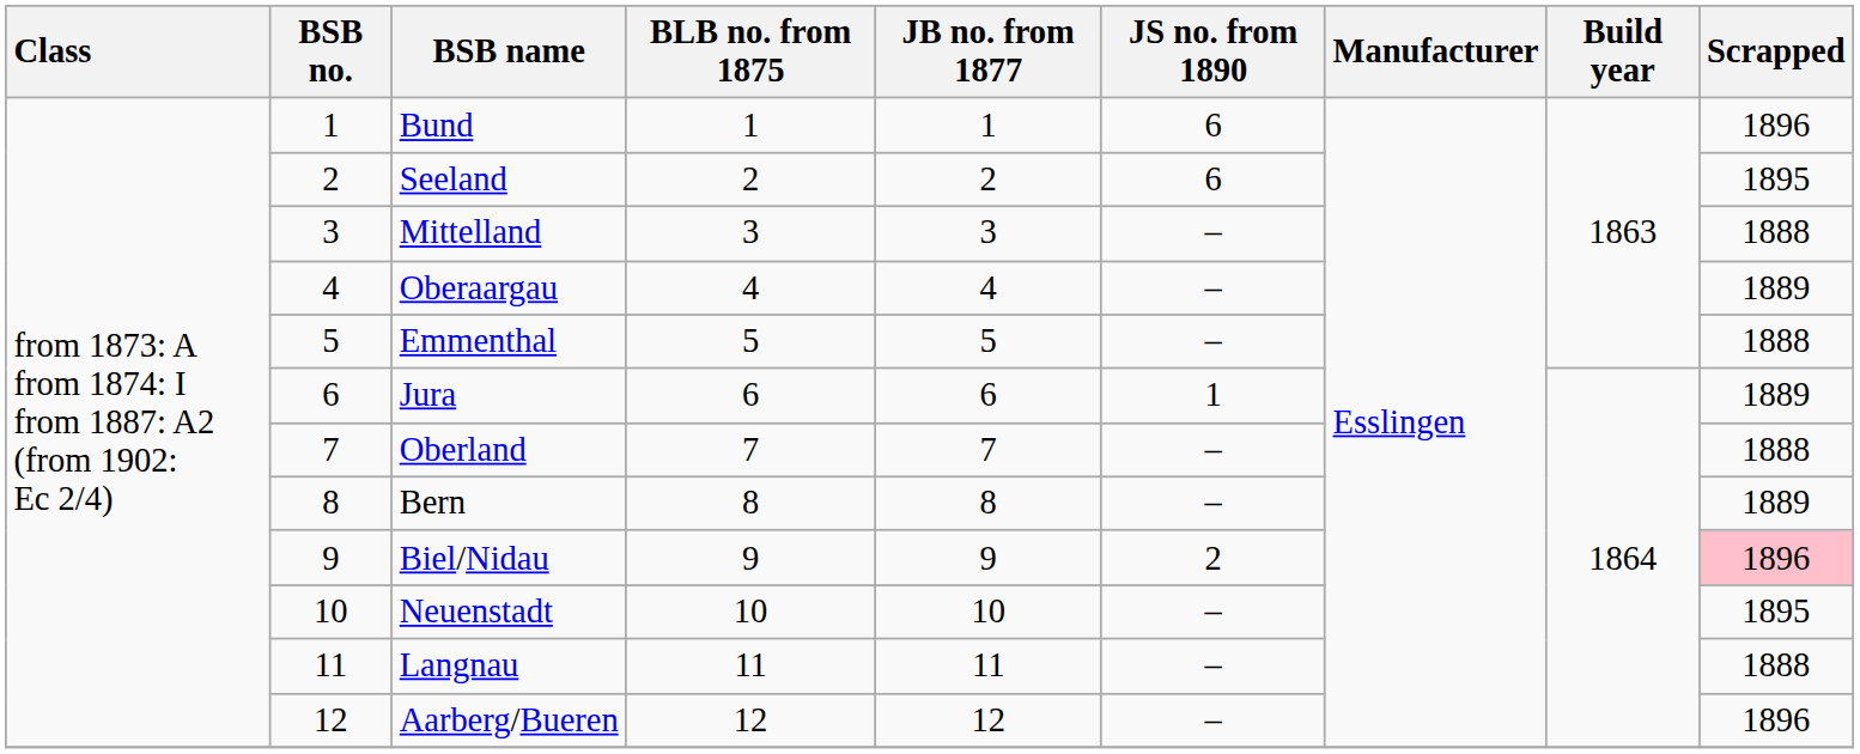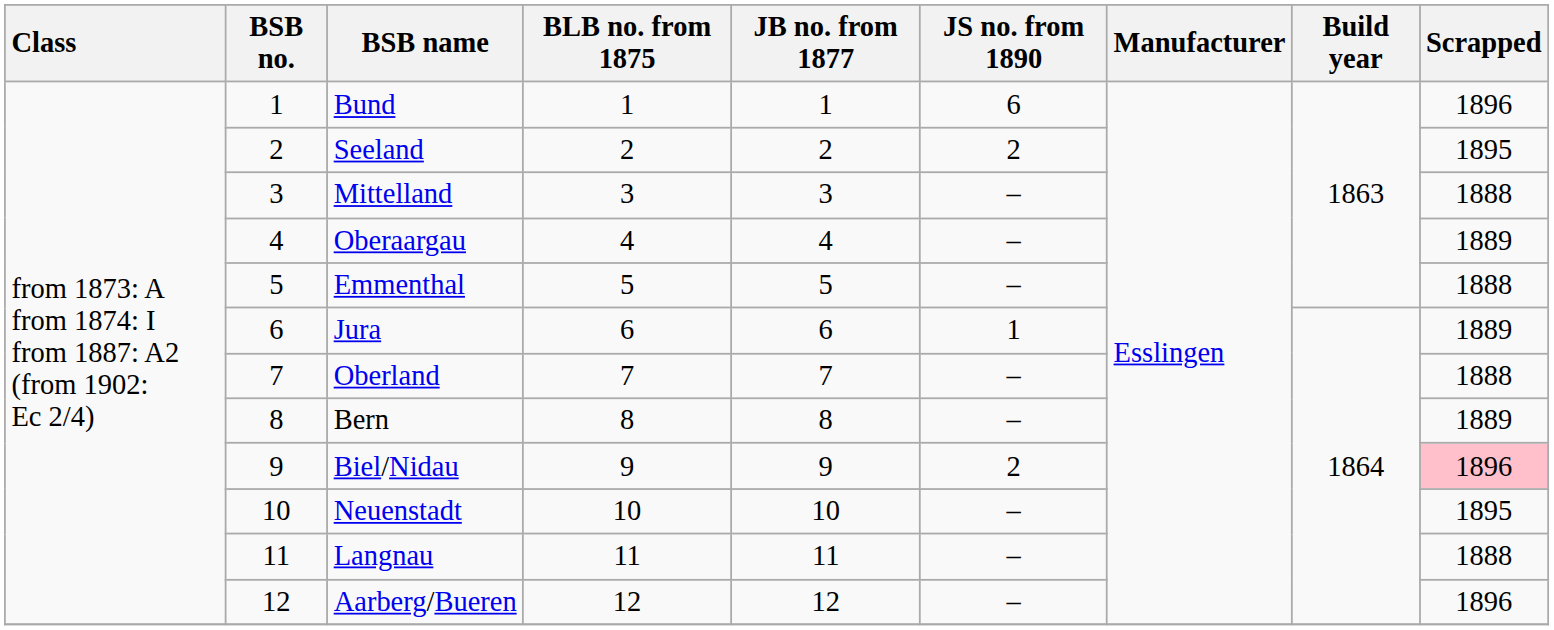Seeland | JS no. from 1890: 6 -> 2
